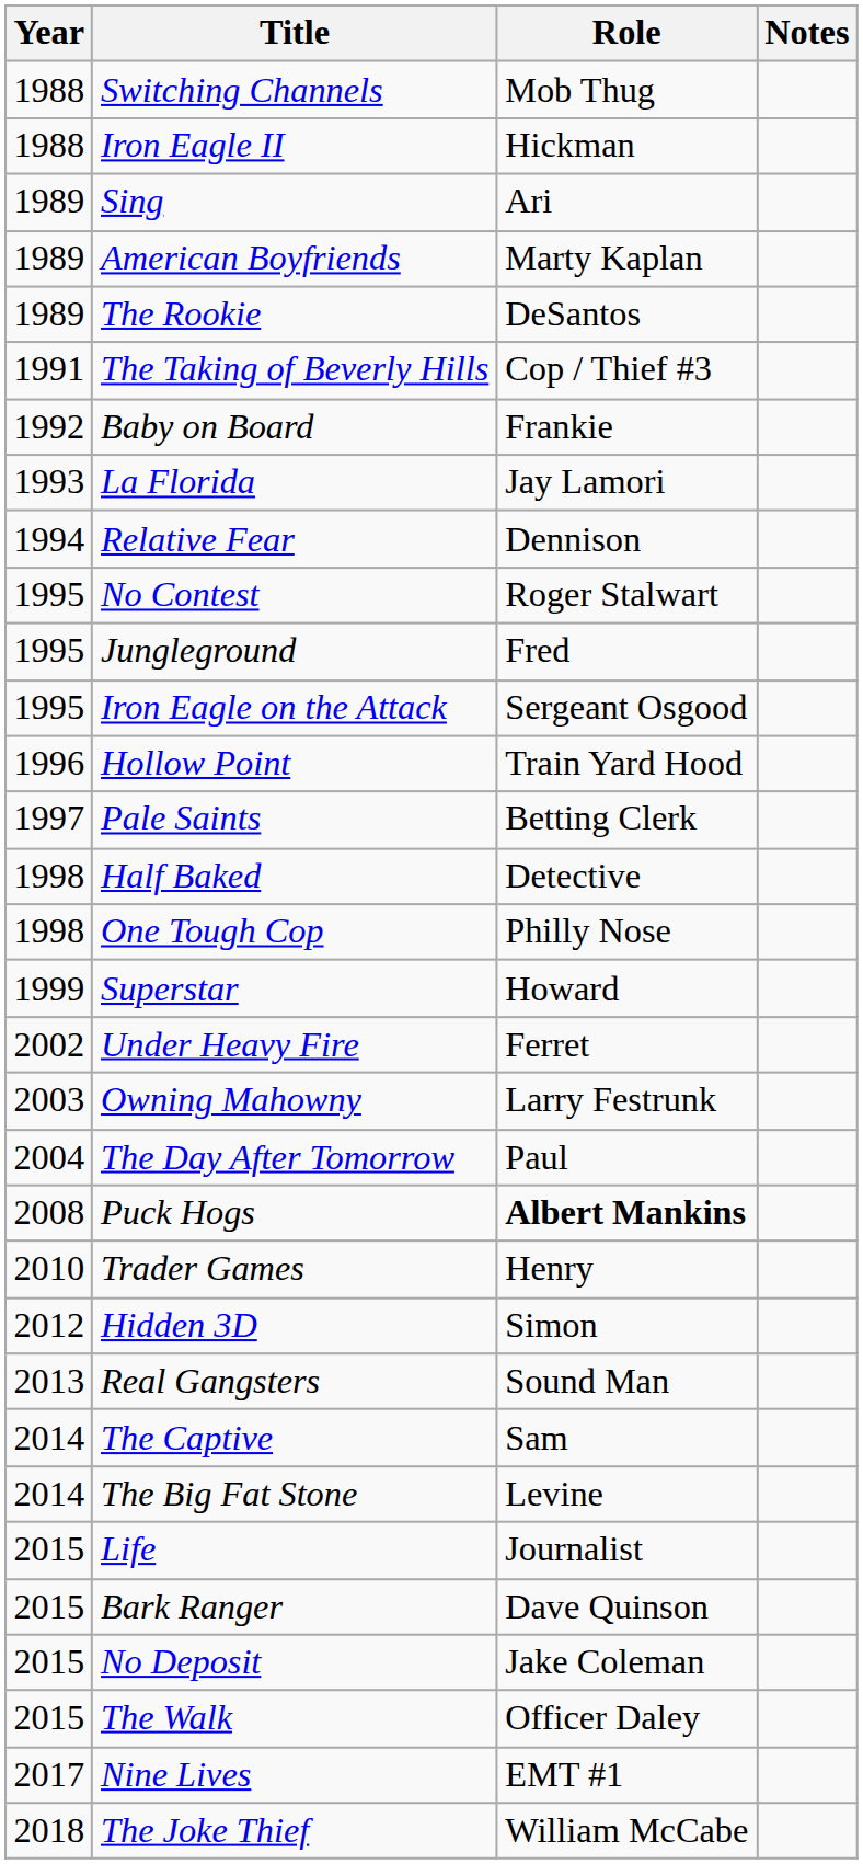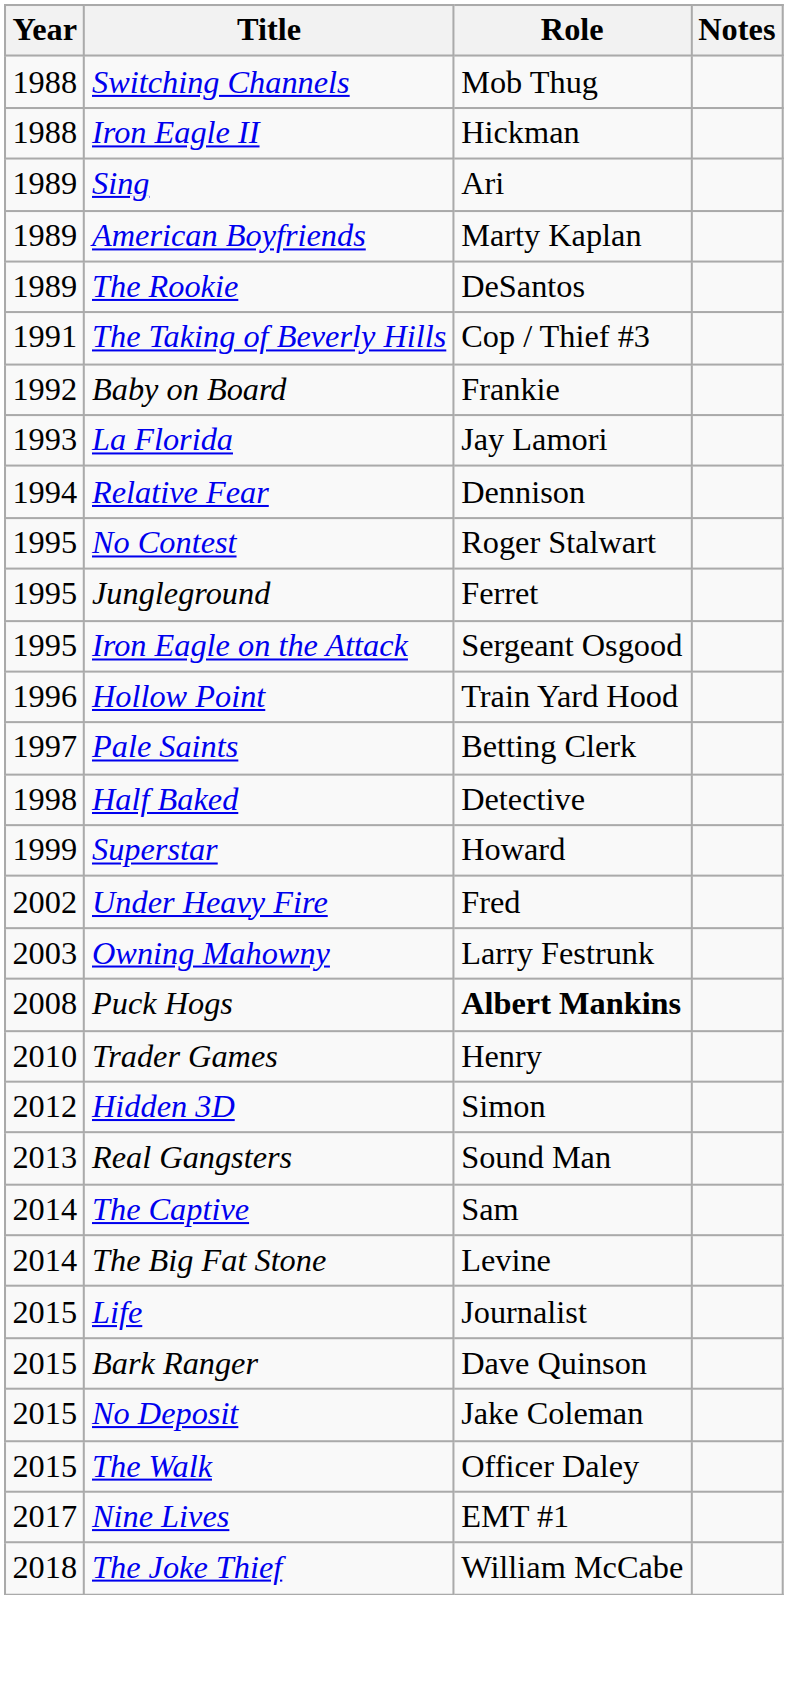Jungleground | Role: Fred -> Ferret
- row: 1998 | One Tough Cop | Philly Nose
Under Heavy Fire | Role: Ferret -> Fred
- row: 2004 | The Day After Tomorrow | Paul
